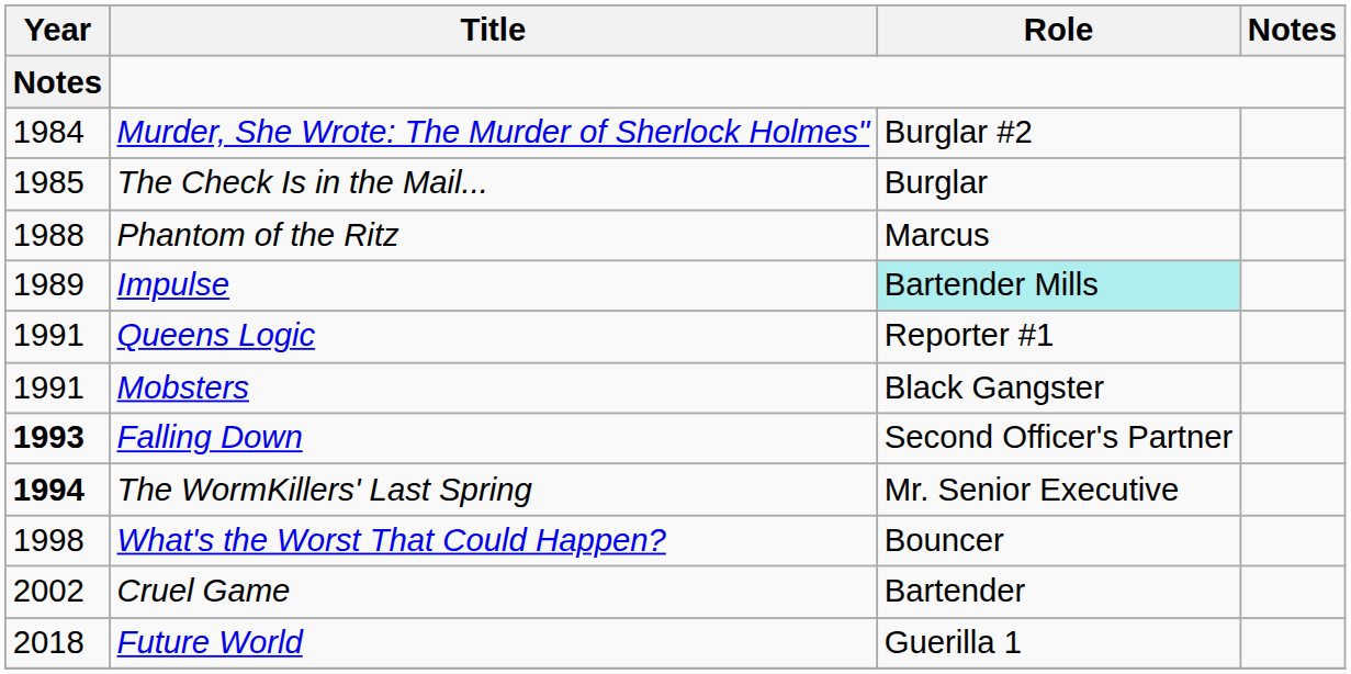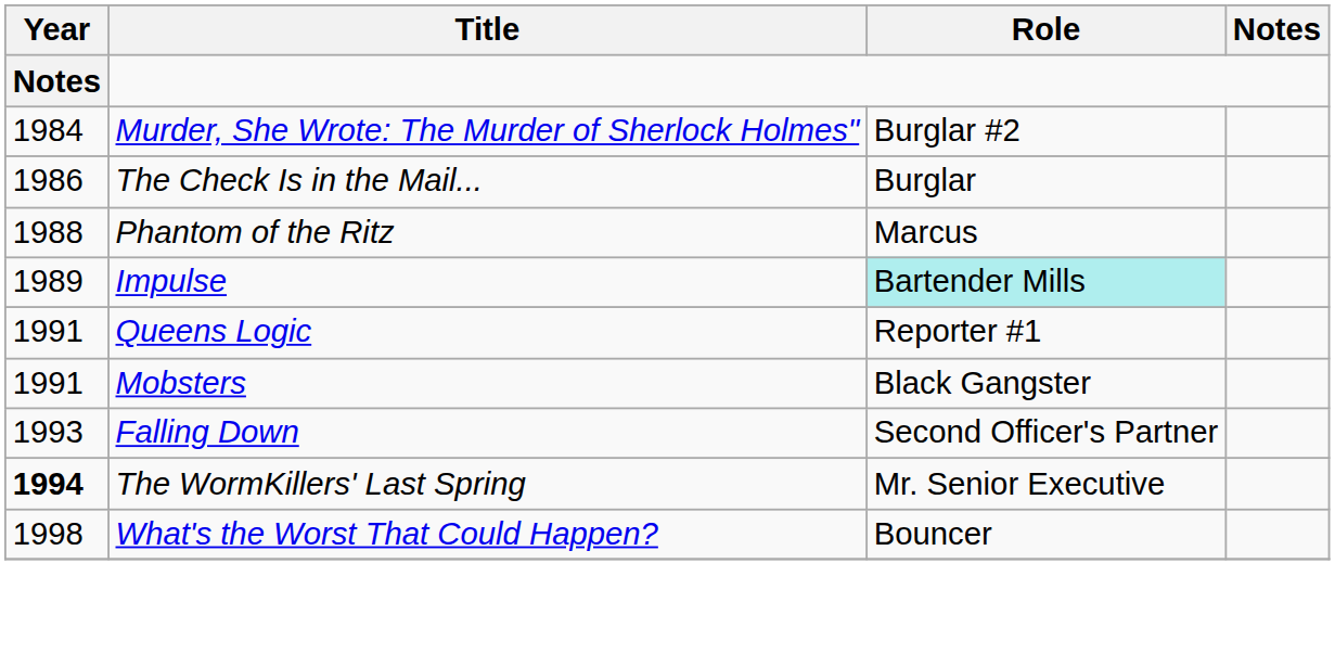The Check Is in the Mail... | Year / Notes: 1985 -> 1986
Falling Down | Year / Notes: bold -> normal
- row: 2002 | Cruel Game | Bartender
- row: 2018 | Future World | Guerilla 1
